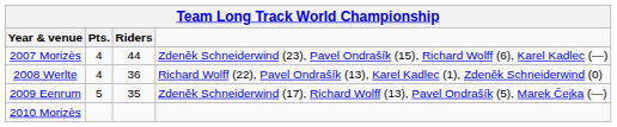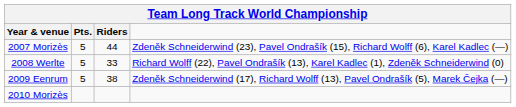2007 Morizès | Pts.: 4 -> 5
2008 Werlte | Pts.: 4 -> 5
2008 Werlte | Riders: 36 -> 33
2009 Eenrum | Riders: 35 -> 38
